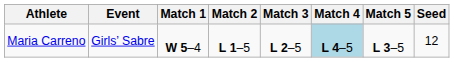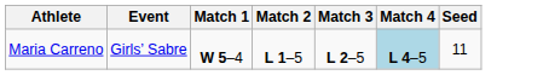- column: Match 5 | L 3–5
Maria Carreno | Seed: 12 -> 11
